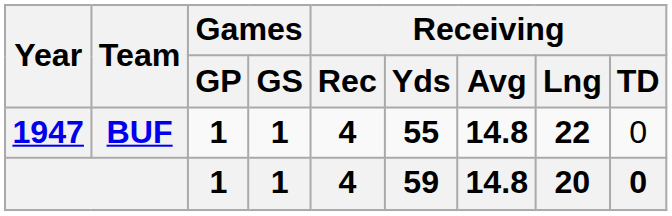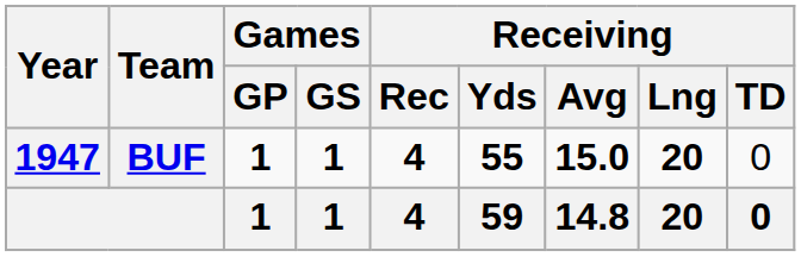BUF | Receiving / Avg: 14.8 -> 15.0
BUF | Receiving / Lng: 22 -> 20
